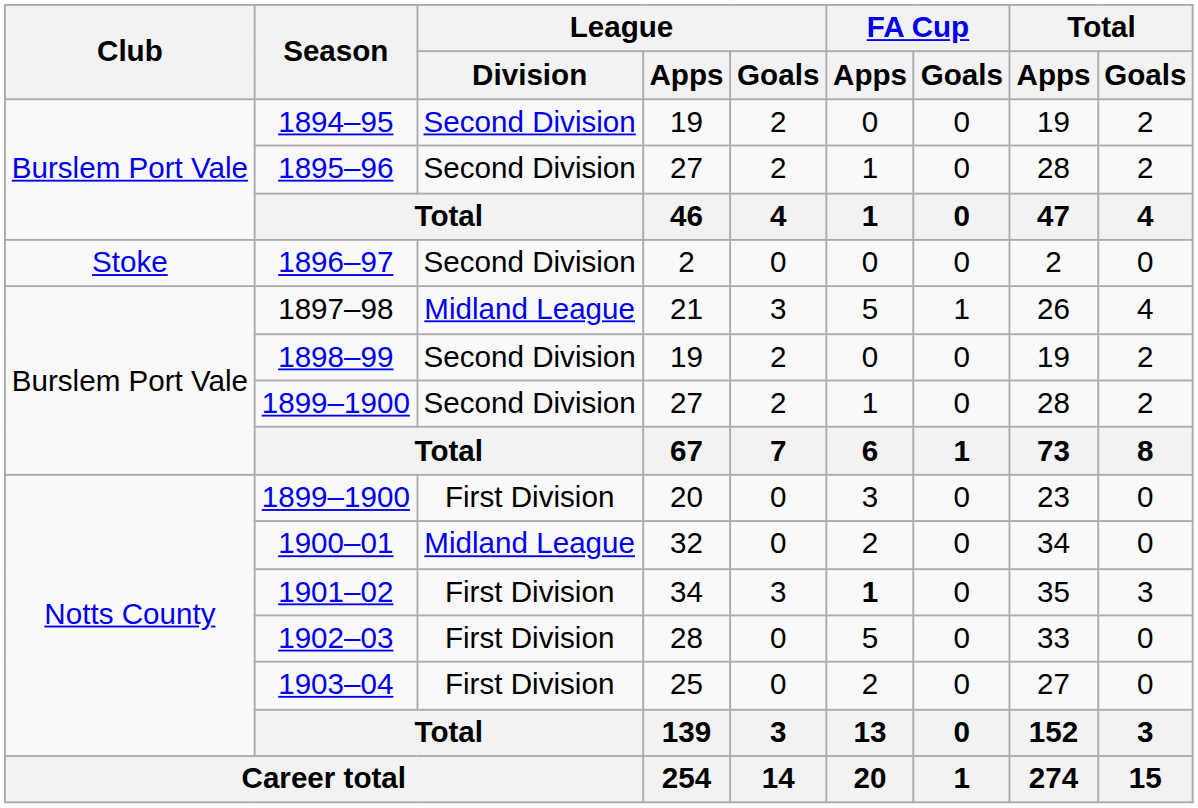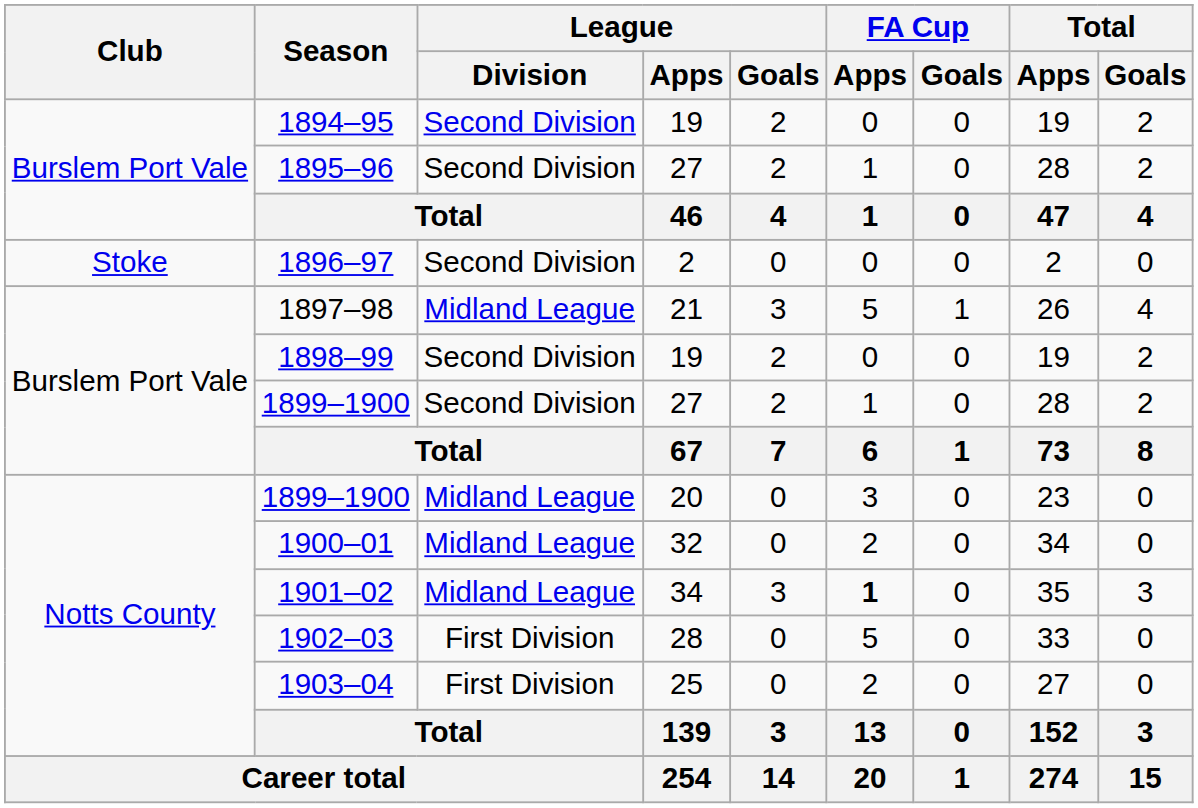1899–1900 / 20 | League / Division: First Division -> Midland League
1901–02 | League / Division: First Division -> Midland League
